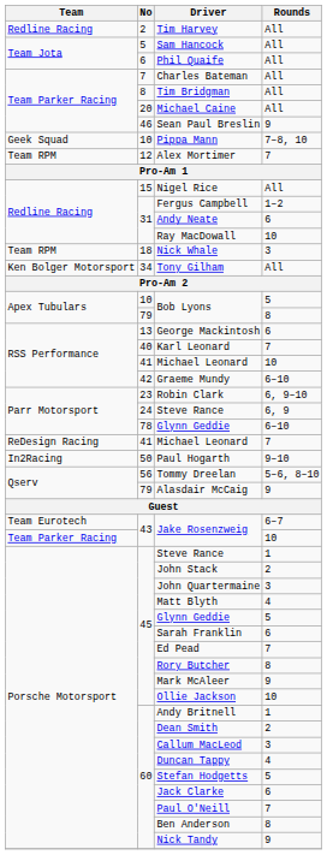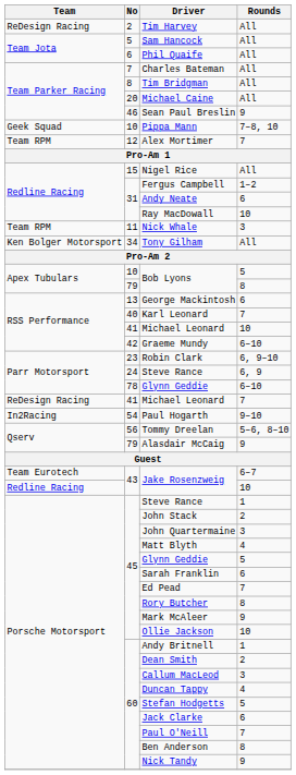Tim Harvey | Team: Redline Racing -> ReDesign Racing
Nick Whale | No: 18 -> 11
Paul Hogarth | No: 50 -> 54
Jake Rosenzweig / 10 | Team: Team Parker Racing -> Redline Racing
